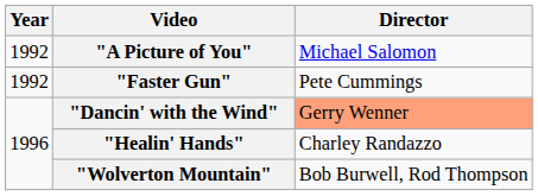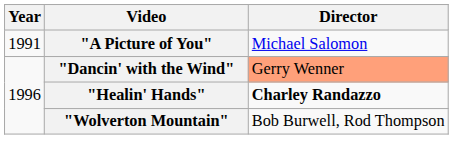"A Picture of You" | Year: 1992 -> 1991
- row: 1992 | "Faster Gun" | Pete Cummings
"Healin' Hands" | Director: normal -> bold
